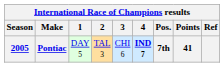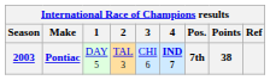Pontiac | Season: 2005 -> 2003
Pontiac | Points: 41 -> 38
